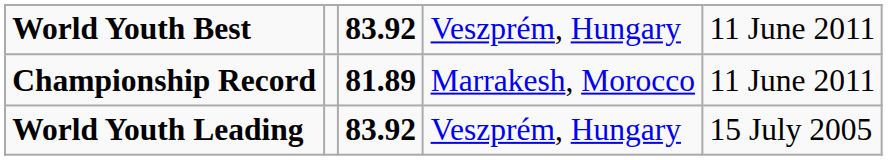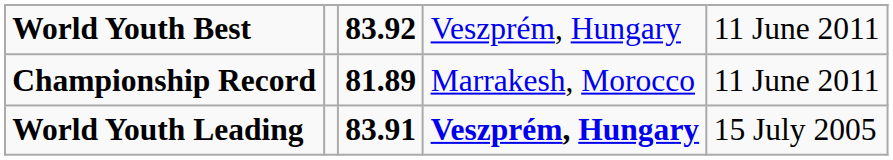World Youth Leading | column 3: 83.92 -> 83.91
World Youth Leading | column 4: normal -> bold
